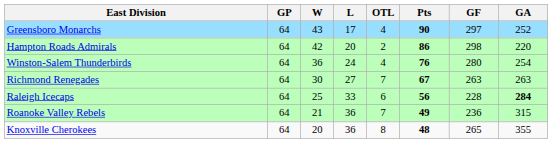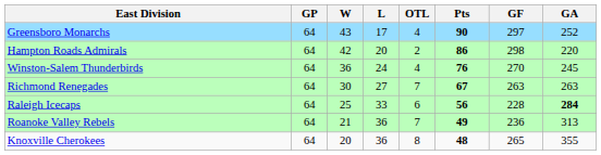Winston-Salem Thunderbirds | GF: 280 -> 270
Winston-Salem Thunderbirds | GA: 254 -> 245
Roanoke Valley Rebels | GA: 315 -> 313
